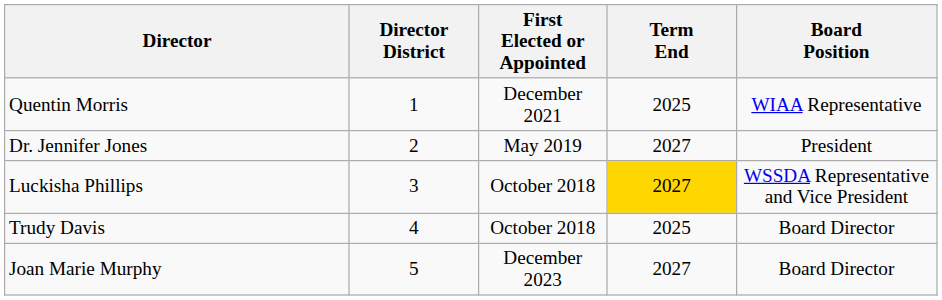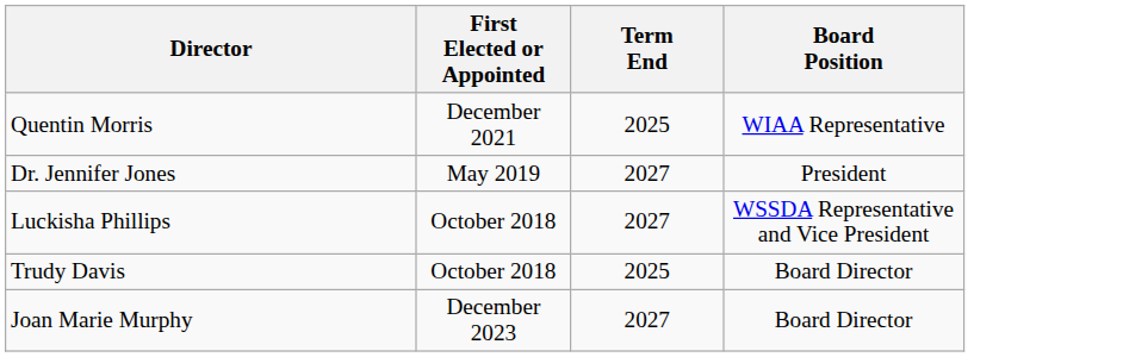- column: Director District | 1 | 2 | 3 | 4 | 5
Luckisha Phillips | Term End: gold background -> no background
